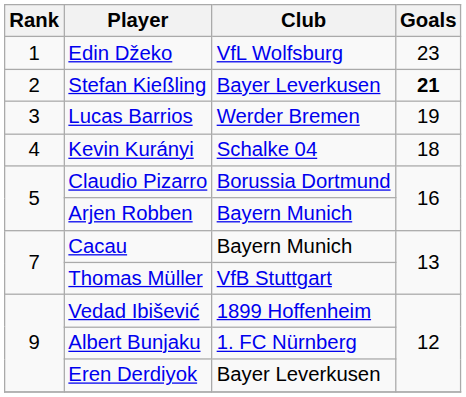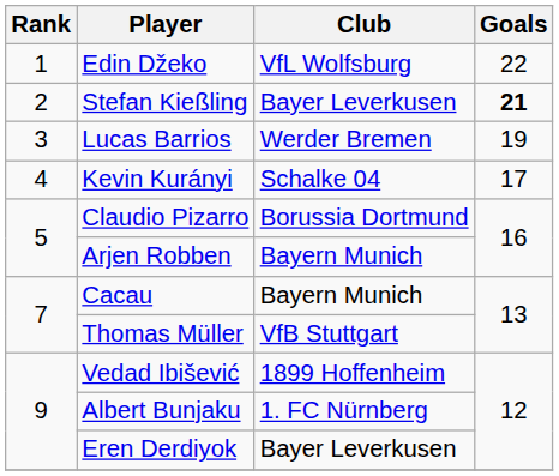Edin Džeko | Goals: 23 -> 22
Kevin Kurányi | Goals: 18 -> 17
